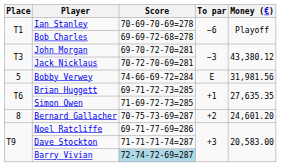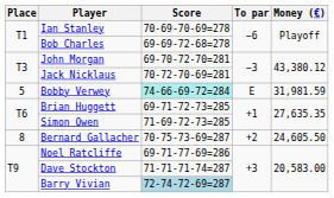Bobby Verwey | Score: no background -> paleturquoise background
Bobby Verwey | Money (€): 31,981.56 -> 31,981.59
Bernard Gallacher | Money (€): 24,601.20 -> 24,605.50
